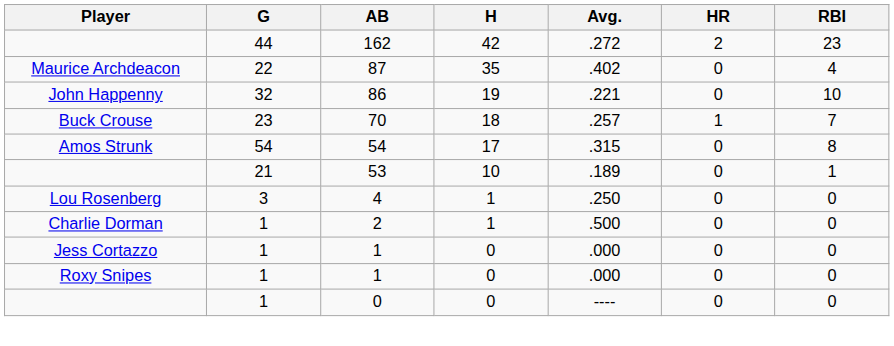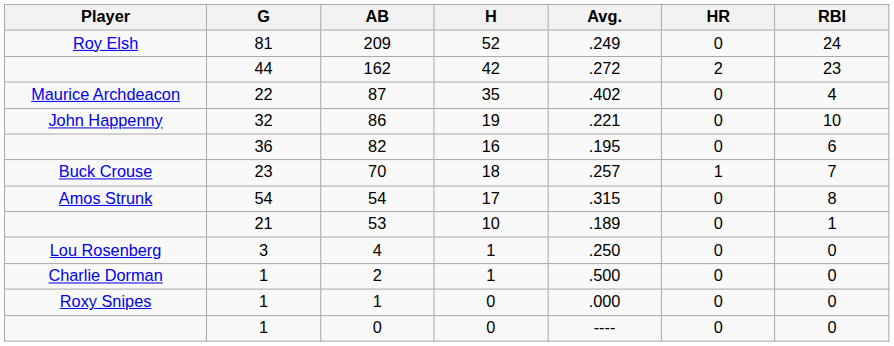+ row: Roy Elsh | 81 | 209 | 52 | .249 | 0 | 24
+ row: 36 | 82 | 16 | .195 | 0 | 6
- row: Jess Cortazzo | 1 | 1 | 0 | .000 | 0 | 0
